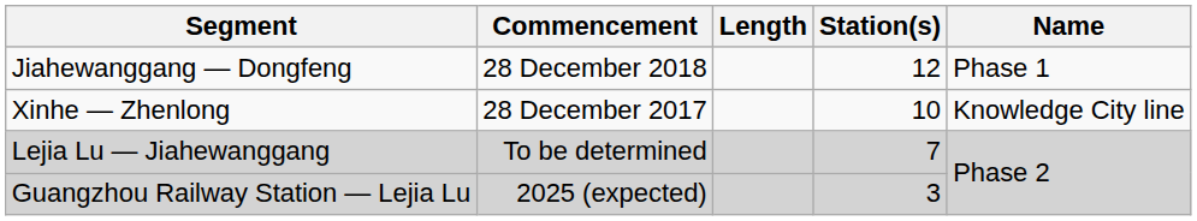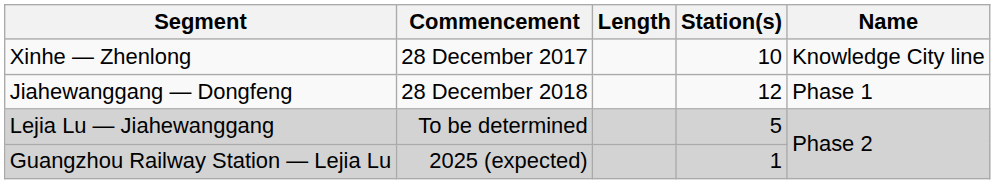rows swapped: Xinhe — Zhenlong <-> Jiahewanggang — Dongfeng
Lejia Lu — Jiahewanggang | Station(s): 7 -> 5
Guangzhou Railway Station — Lejia Lu | Station(s): 3 -> 1
